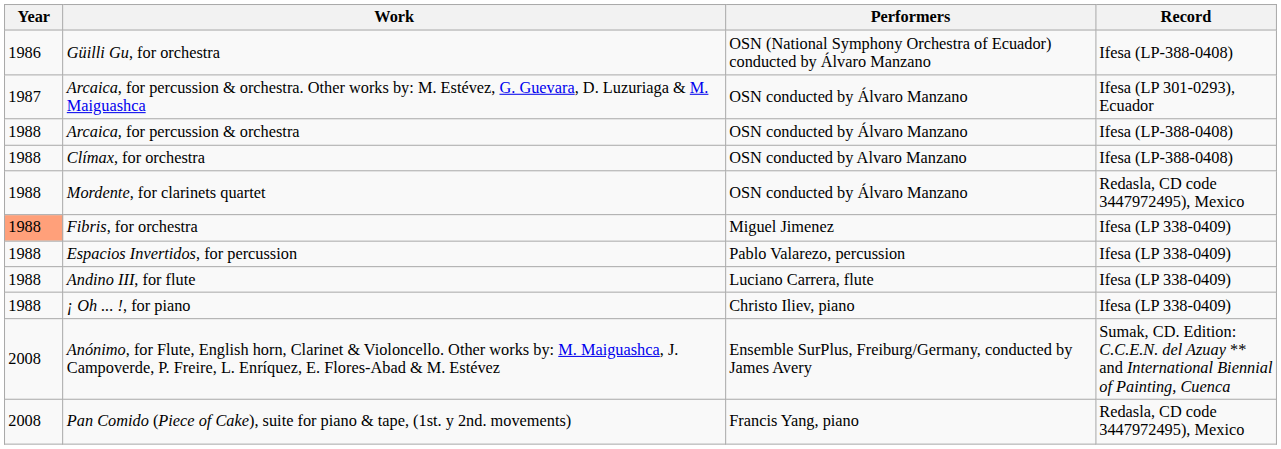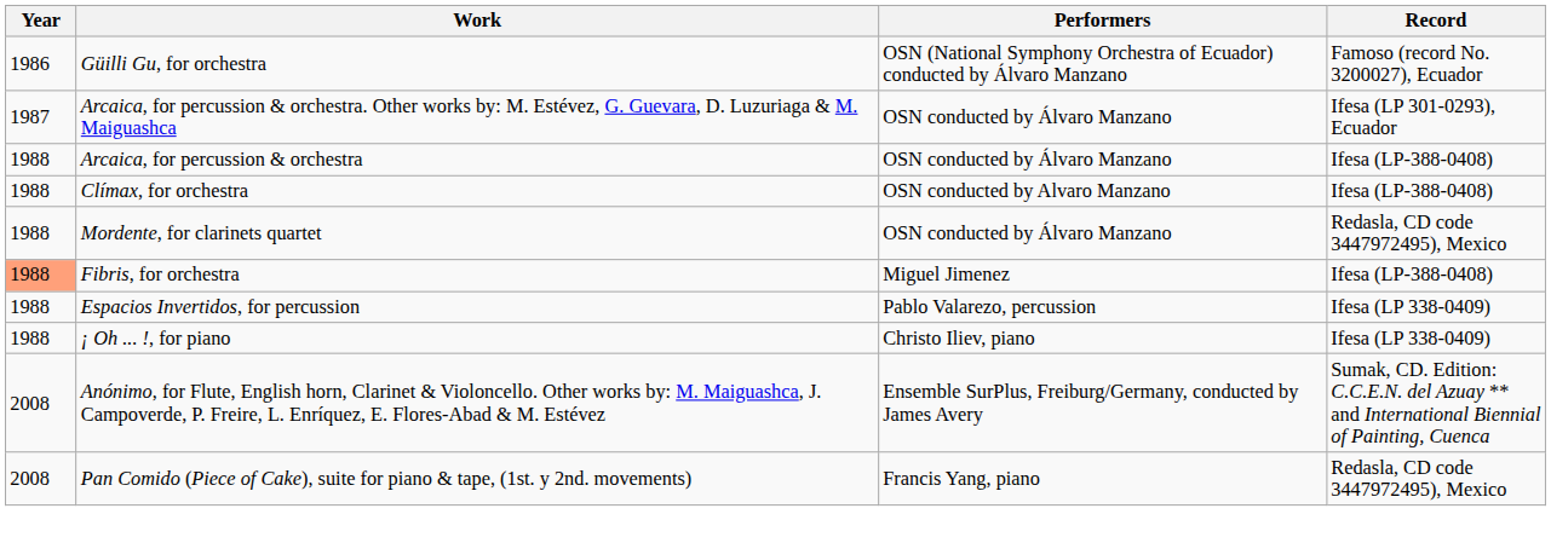Güilli Gu, for orchestra | Record: Ifesa (LP-388-0408) -> Famoso (record No. 3200027), Ecuador
Fibris, for orchestra | Record: Ifesa (LP 338-0409) -> Ifesa (LP-388-0408)
- row: 1988 | Andino III, for flute | Luciano Carrera, flute | Ifesa (LP 338-0409)
